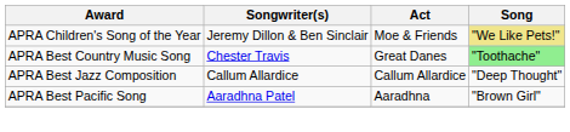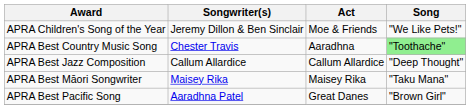APRA Children's Song of the Year | Song: khaki background -> no background
APRA Best Country Music Song | Act: Great Danes -> Aaradhna
+ row: APRA Best Māori Songwriter | Maisey Rika | Maisey Rika | "Taku Mana"
APRA Best Pacific Song | Act: Aaradhna -> Great Danes
